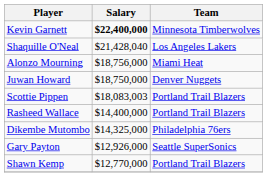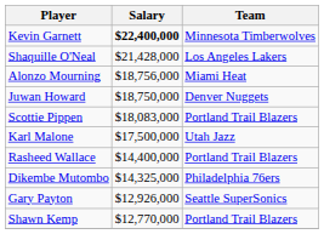Shaquille O'Neal | Salary: $21,428,040 -> $21,428,000
Scottie Pippen | Salary: $18,083,003 -> $18,083,000
+ row: Karl Malone | $17,500,000 | Utah Jazz
